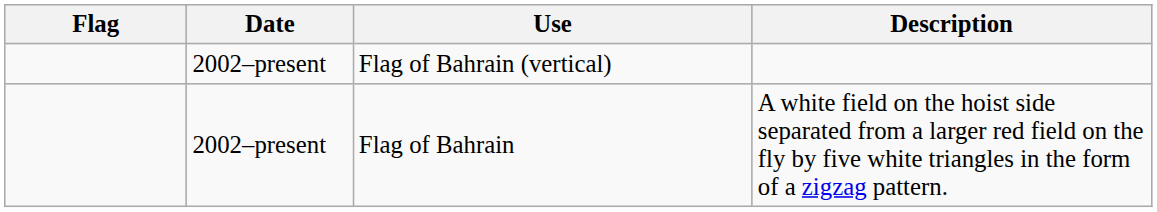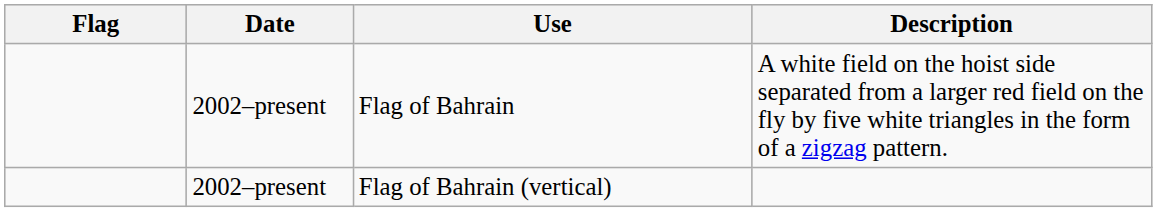rows swapped: Flag of Bahrain <-> Flag of Bahrain (vertical)
